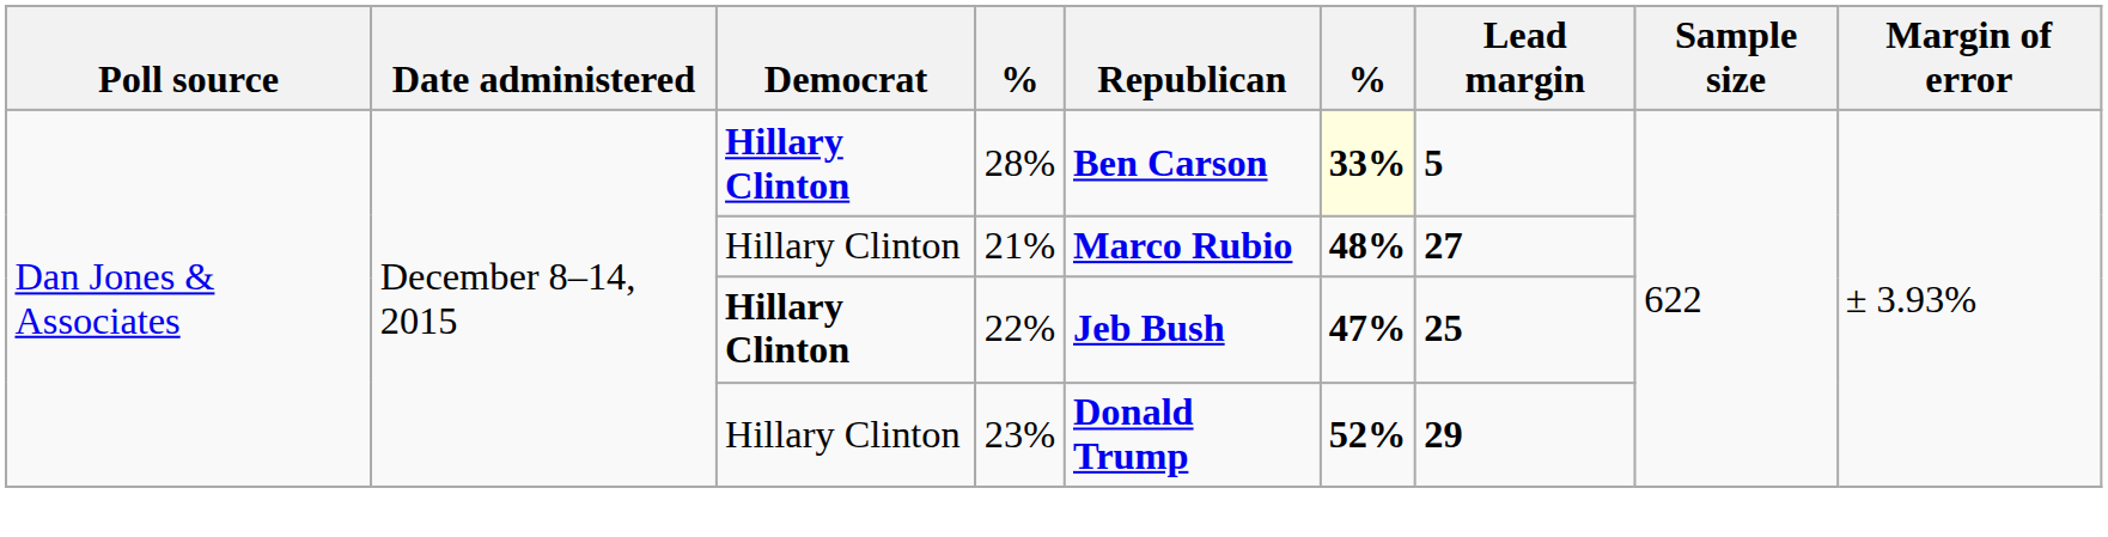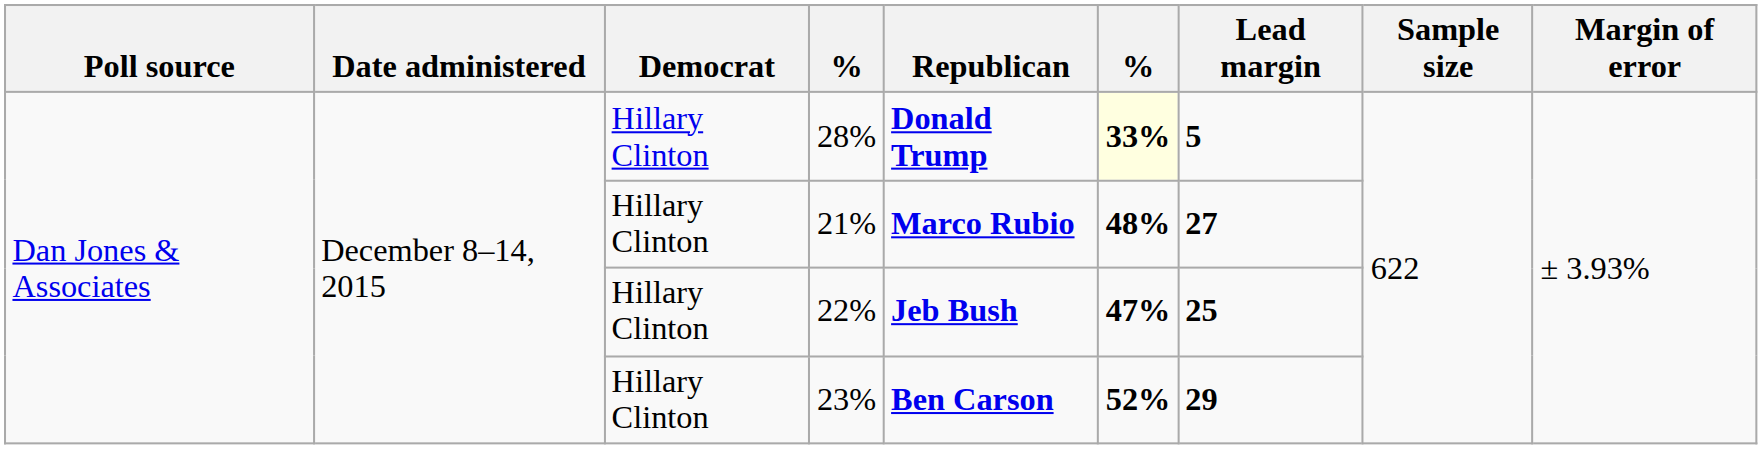28% | Democrat: bold -> normal
28% | Republican: Ben Carson -> Donald Trump
22% | Democrat: bold -> normal
23% | Republican: Donald Trump -> Ben Carson
